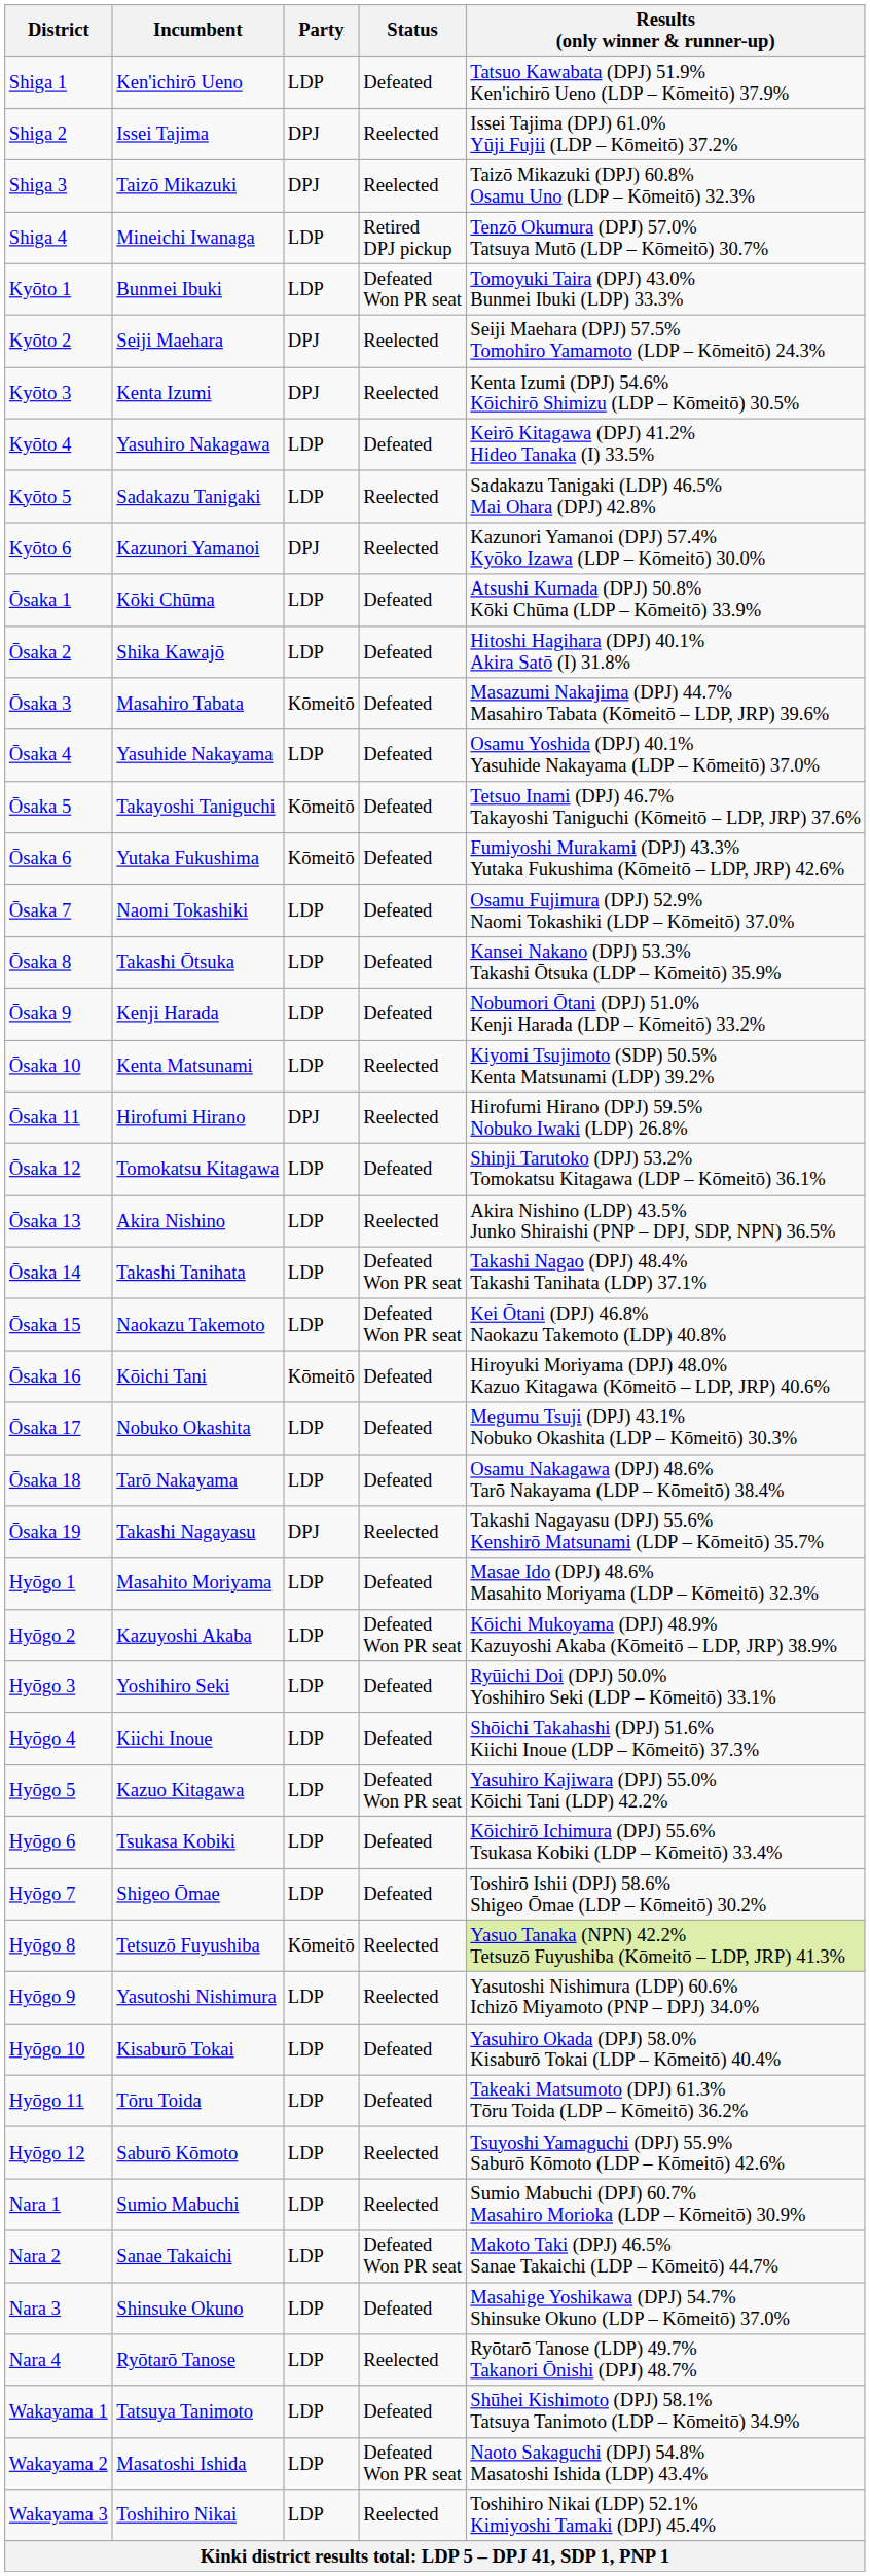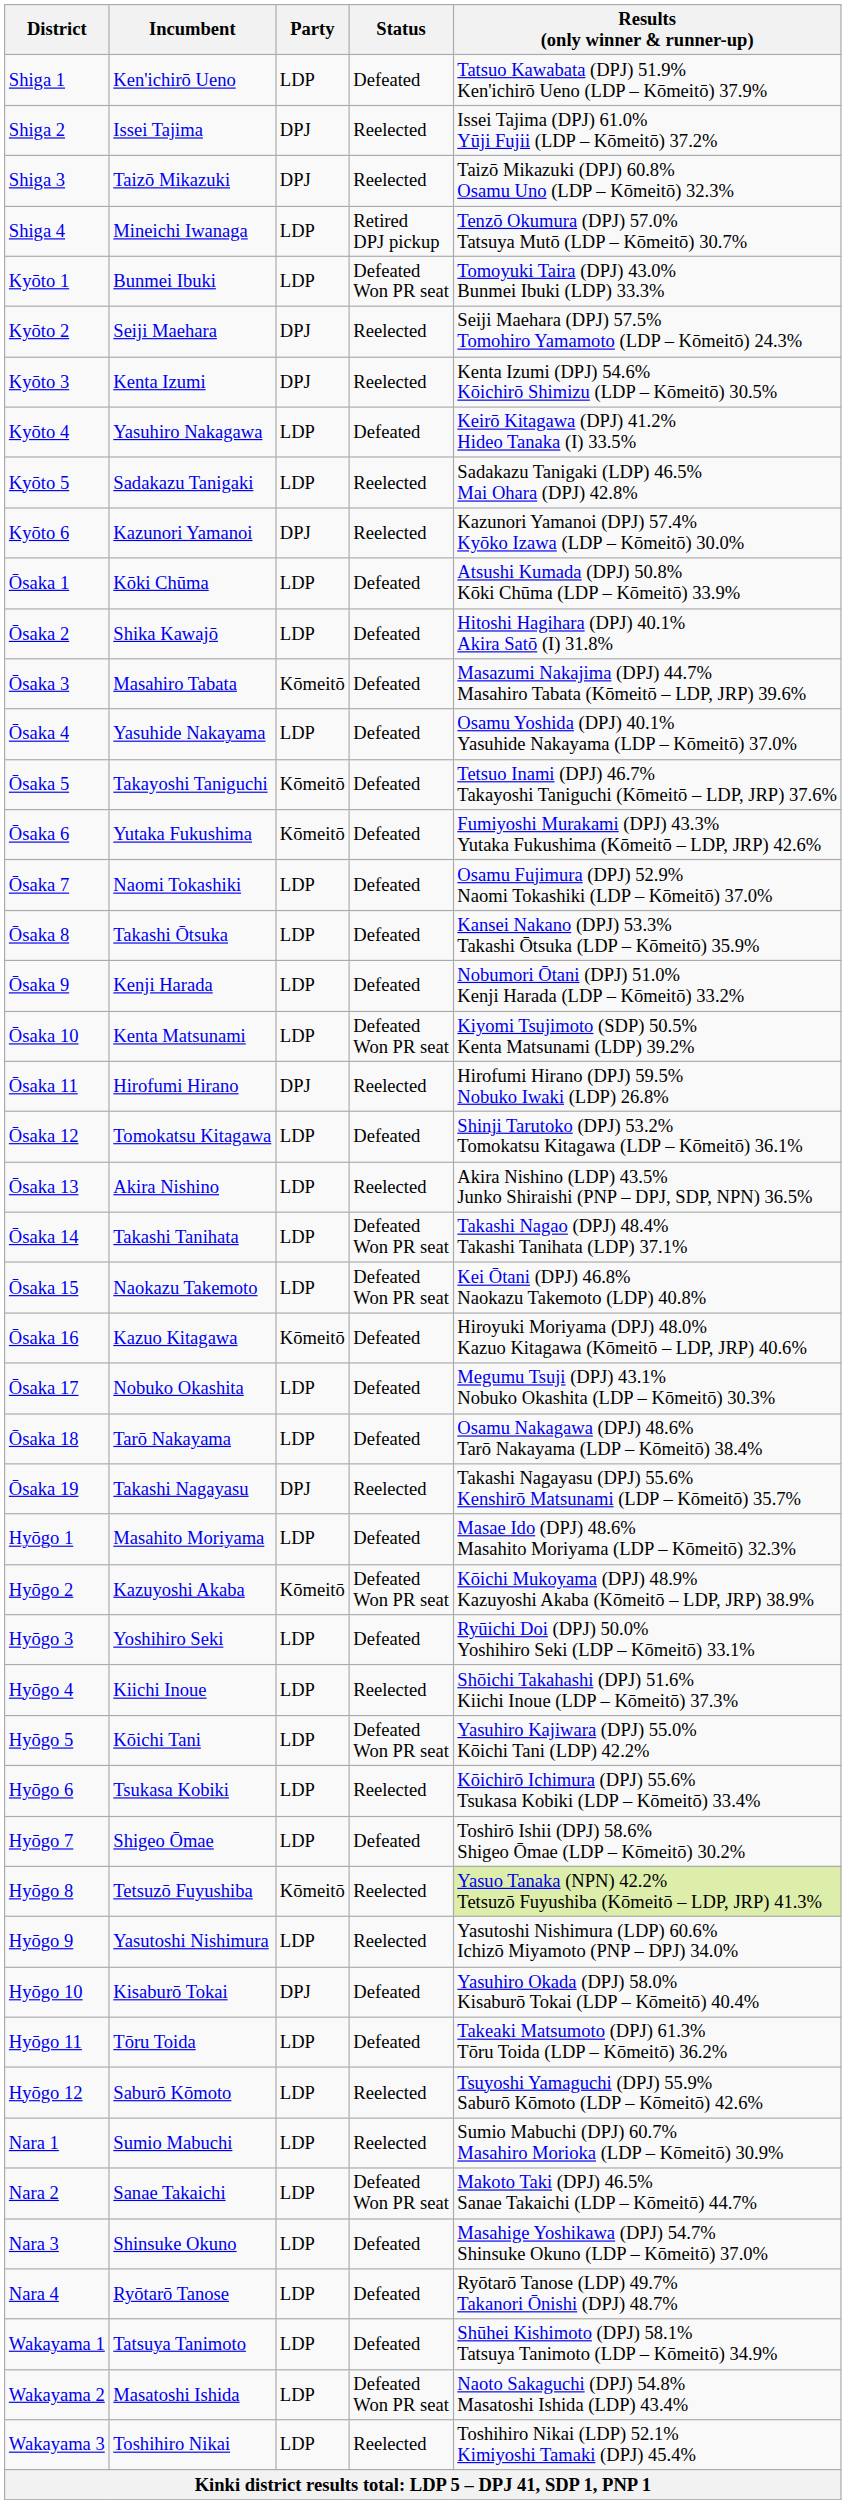Ōsaka 10 | Status: Reelected -> Defeated Won PR seat
Ōsaka 16 | Incumbent: Kōichi Tani -> Kazuo Kitagawa
Hyōgo 2 | Party: LDP -> Kōmeitō
Hyōgo 4 | Status: Defeated -> Reelected
Hyōgo 5 | Incumbent: Kazuo Kitagawa -> Kōichi Tani
Hyōgo 6 | Status: Defeated -> Reelected
Hyōgo 10 | Party: LDP -> DPJ
Nara 4 | Status: Reelected -> Defeated
